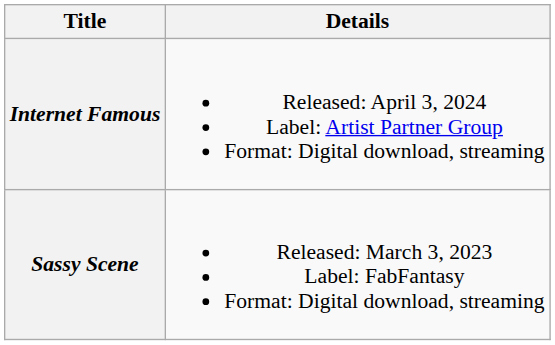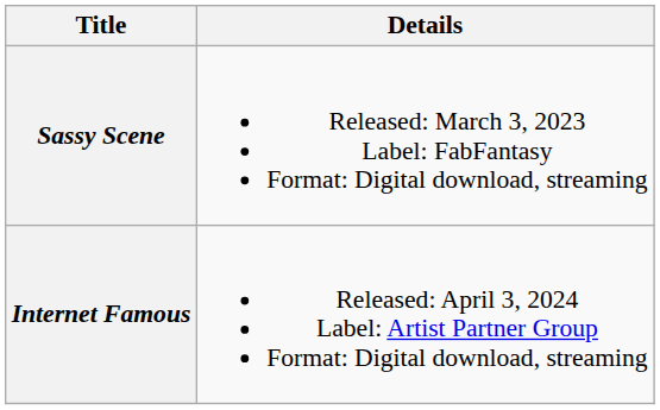rows swapped: Sassy Scene <-> Internet Famous
